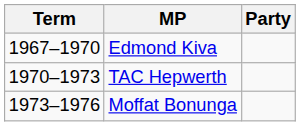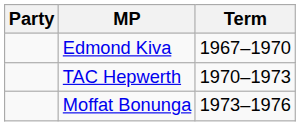columns swapped: Term <-> Party
